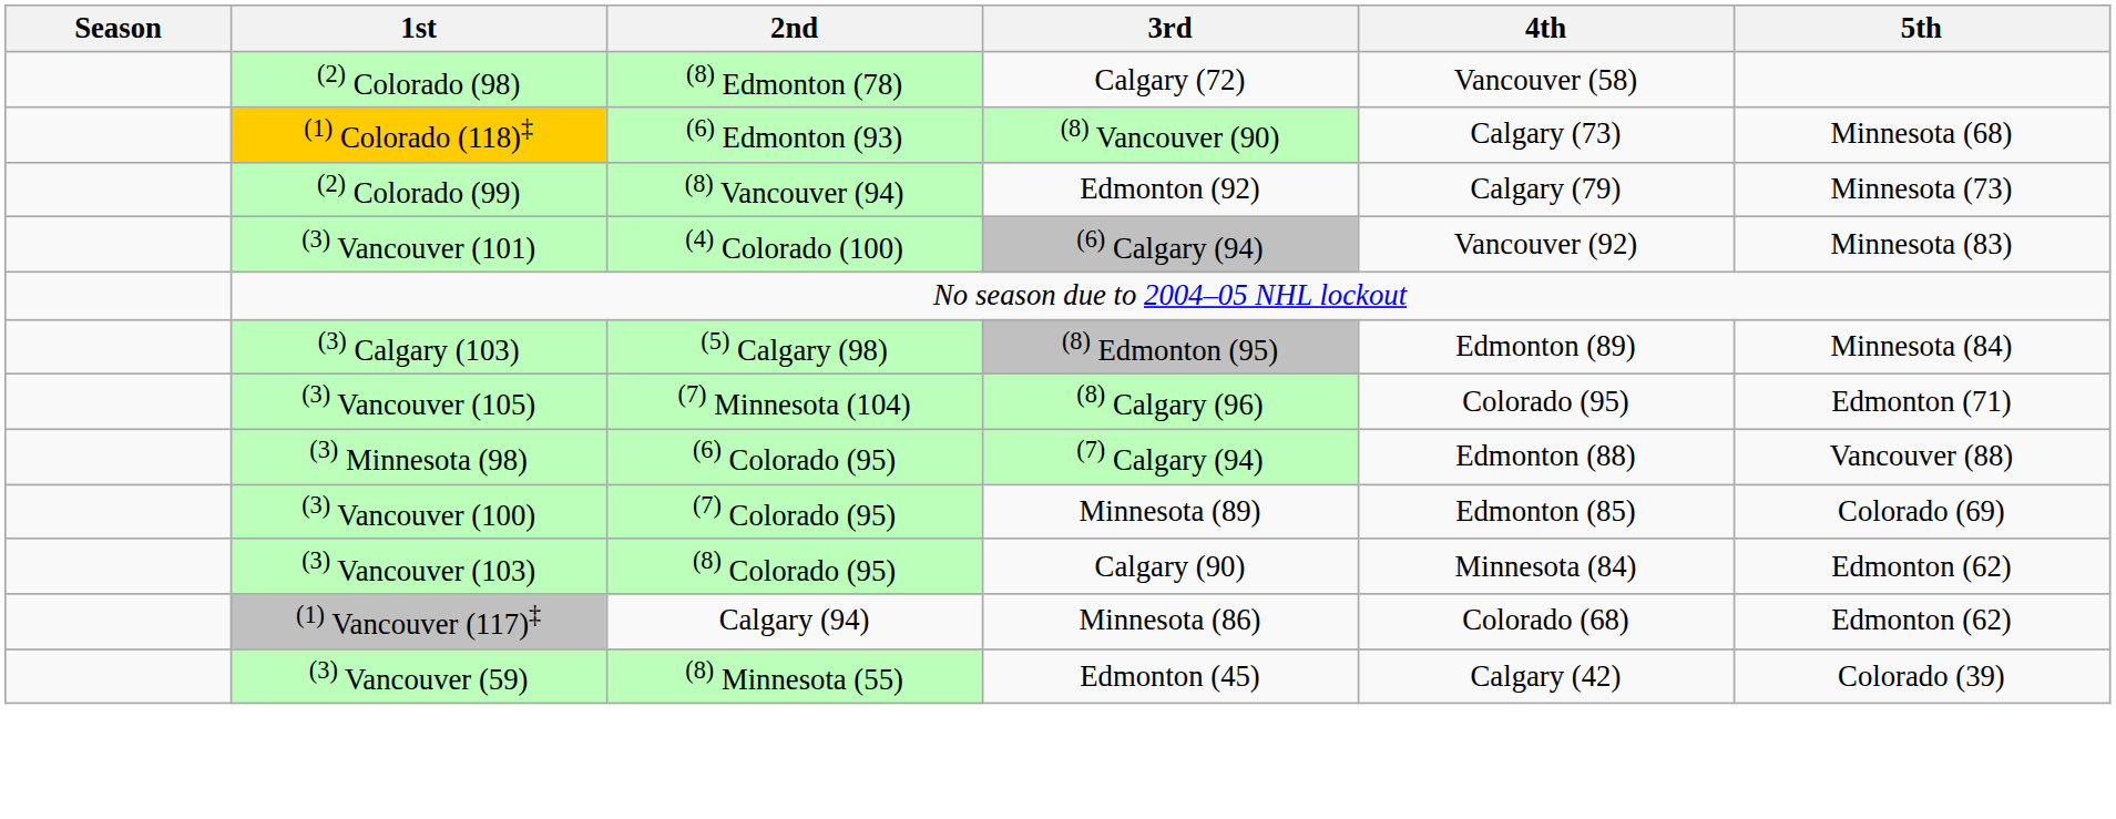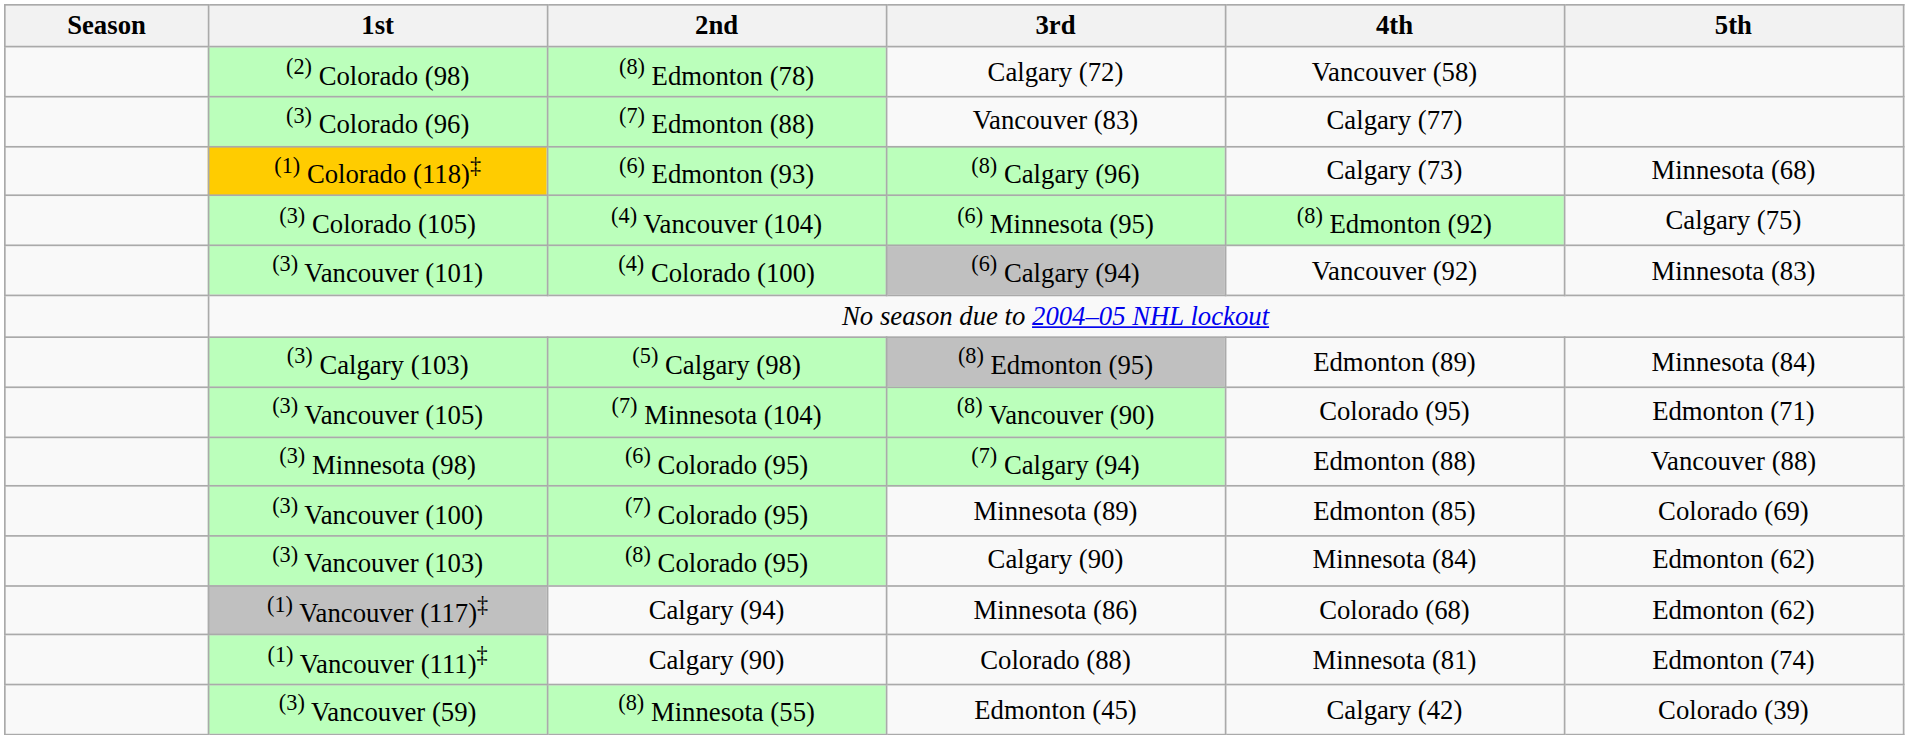+ row: (3) Colorado (96) | (7) Edmonton (88) | Vancouver (83) | Calgary (77)
(1) Colorado (118)‡ | 3rd: (8) Vancouver (90) -> (8) Calgary (96)
- row: (2) Colorado (99) | (8) Vancouver (94) | Edmonton (92) | Calgary (79) | Minnesota (73)
+ row: (3) Colorado (105) | (4) Vancouver (104) | (6) Minnesota (95) | (8) Edmonton (92) | Calgary (75)
(3) Vancouver (105) | 3rd: (8) Calgary (96) -> (8) Vancouver (90)
+ row: (1) Vancouver (111)‡ | Calgary (90) | Colorado (88) | Minnesota (81) | Edmonton (74)
